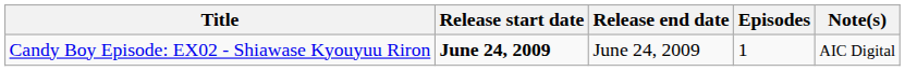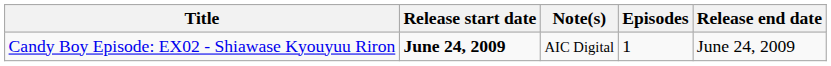columns swapped: Release end date <-> Note(s)
